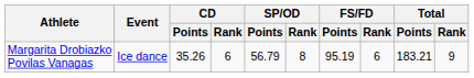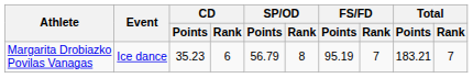Margarita Drobiazko Povilas Vanagas | CD / Points: 35.26 -> 35.23
Margarita Drobiazko Povilas Vanagas | FS/FD / Rank: 6 -> 7
Margarita Drobiazko Povilas Vanagas | Total / Rank: 9 -> 7
